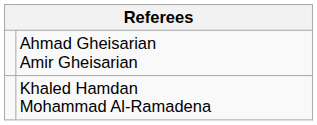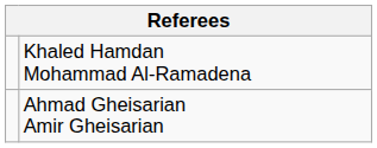rows swapped: Ahmad Gheisarian Amir Gheisarian <-> Khaled Hamdan Mohammad Al-Ramadena
